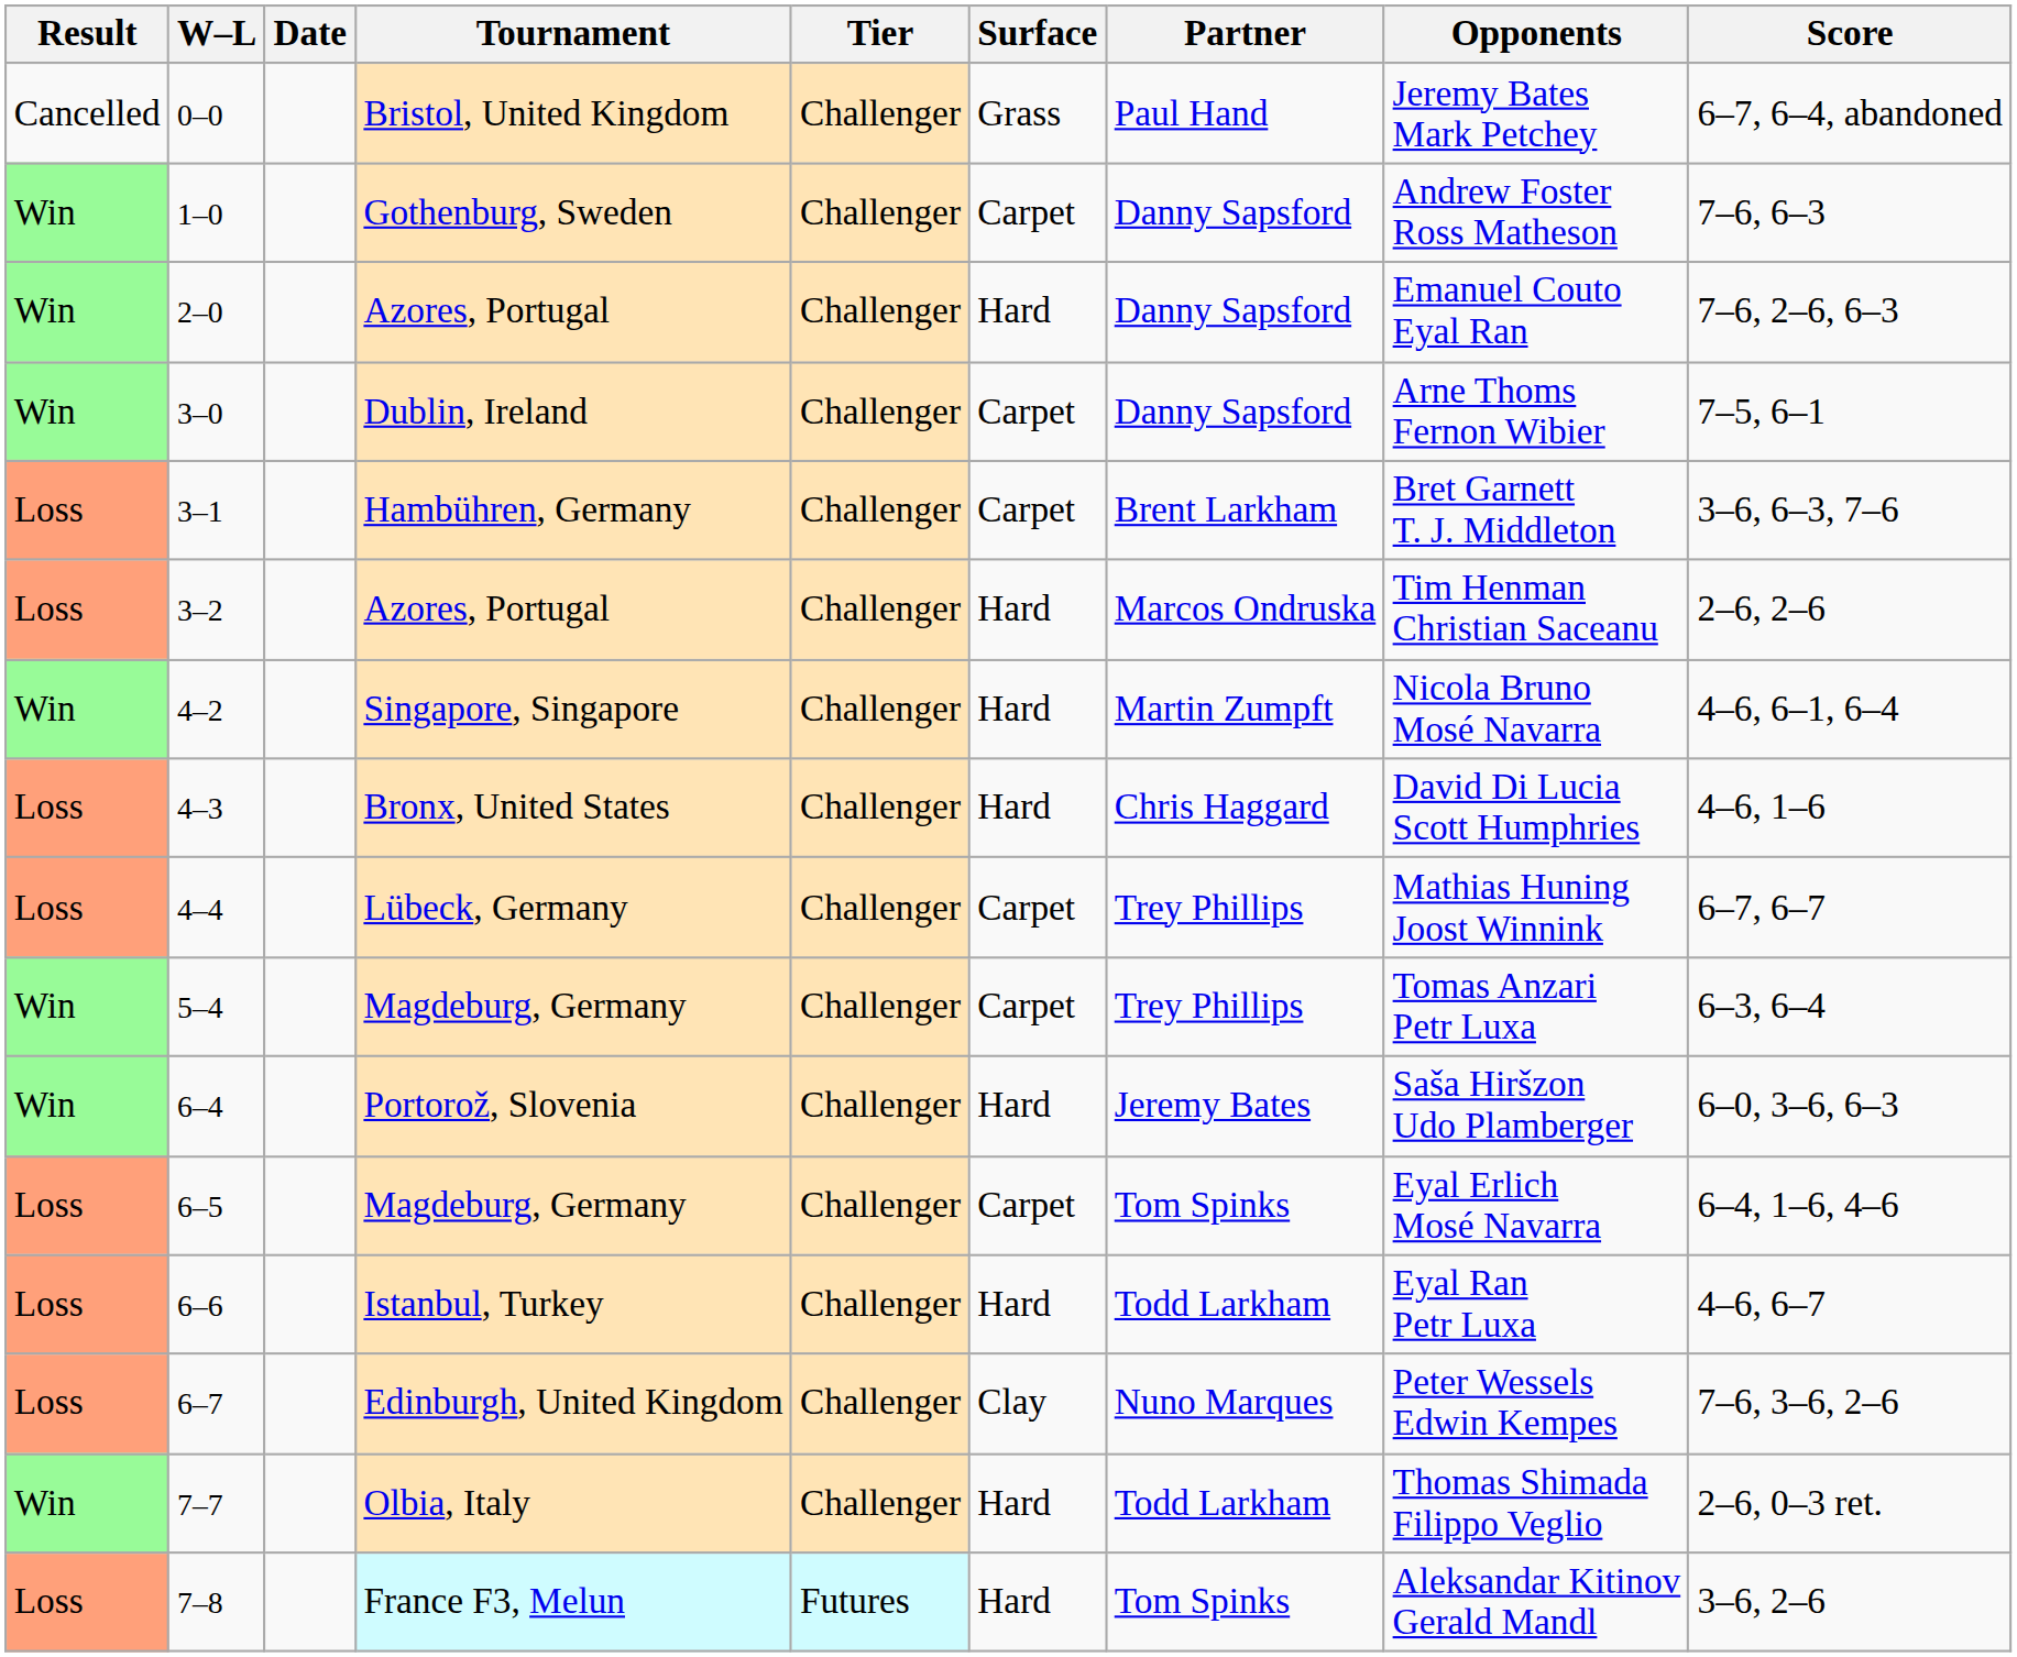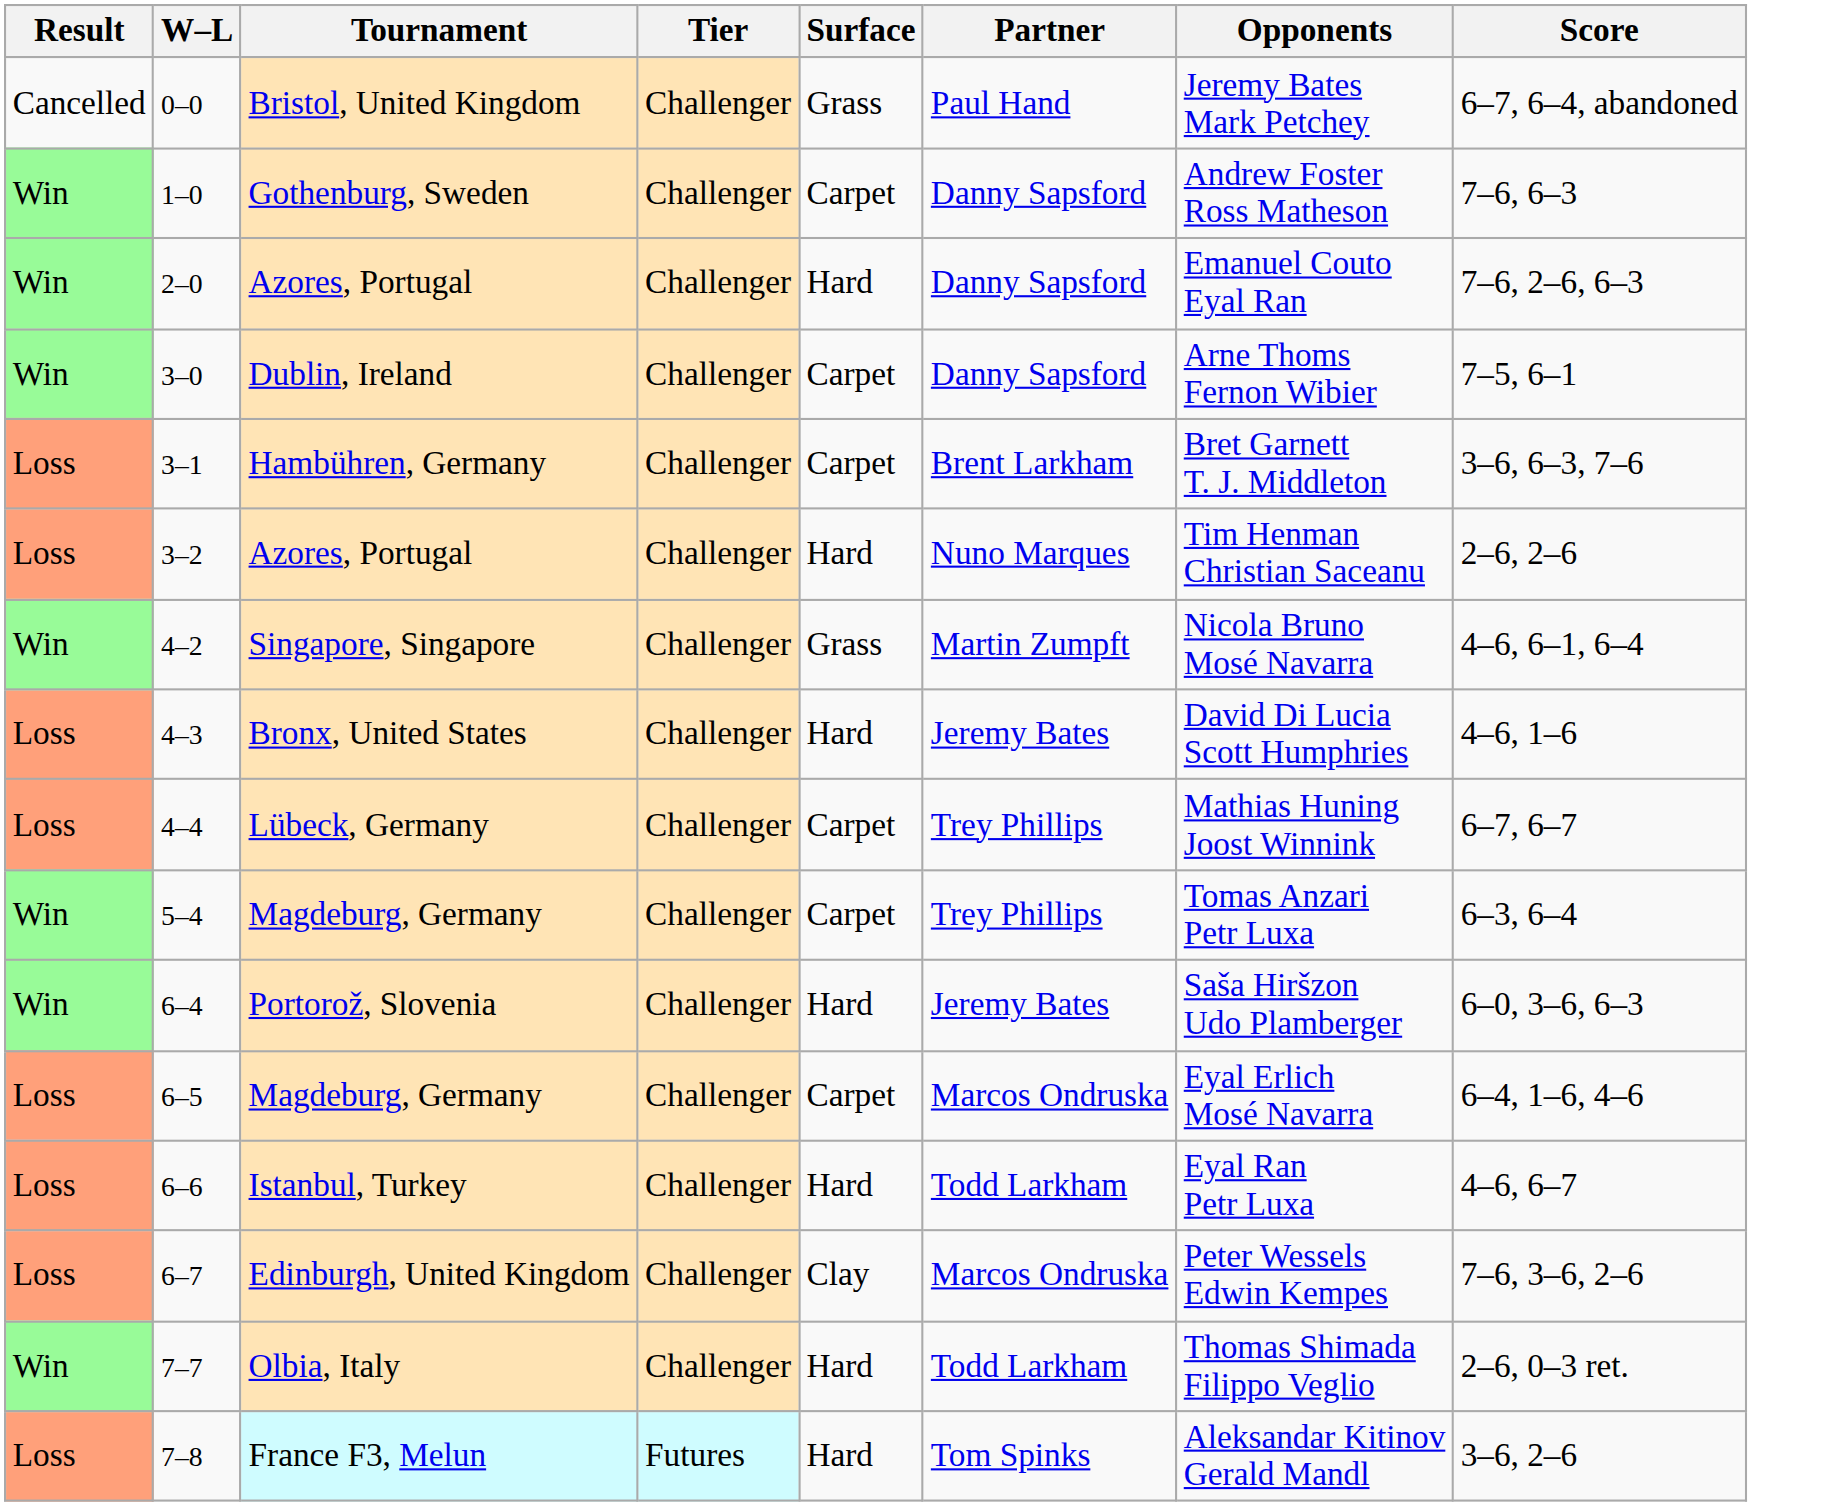- column: Date
3–2 | Partner: Marcos Ondruska -> Nuno Marques
4–2 | Surface: Hard -> Grass
4–3 | Partner: Chris Haggard -> Jeremy Bates
6–5 | Partner: Tom Spinks -> Marcos Ondruska
6–7 | Partner: Nuno Marques -> Marcos Ondruska
